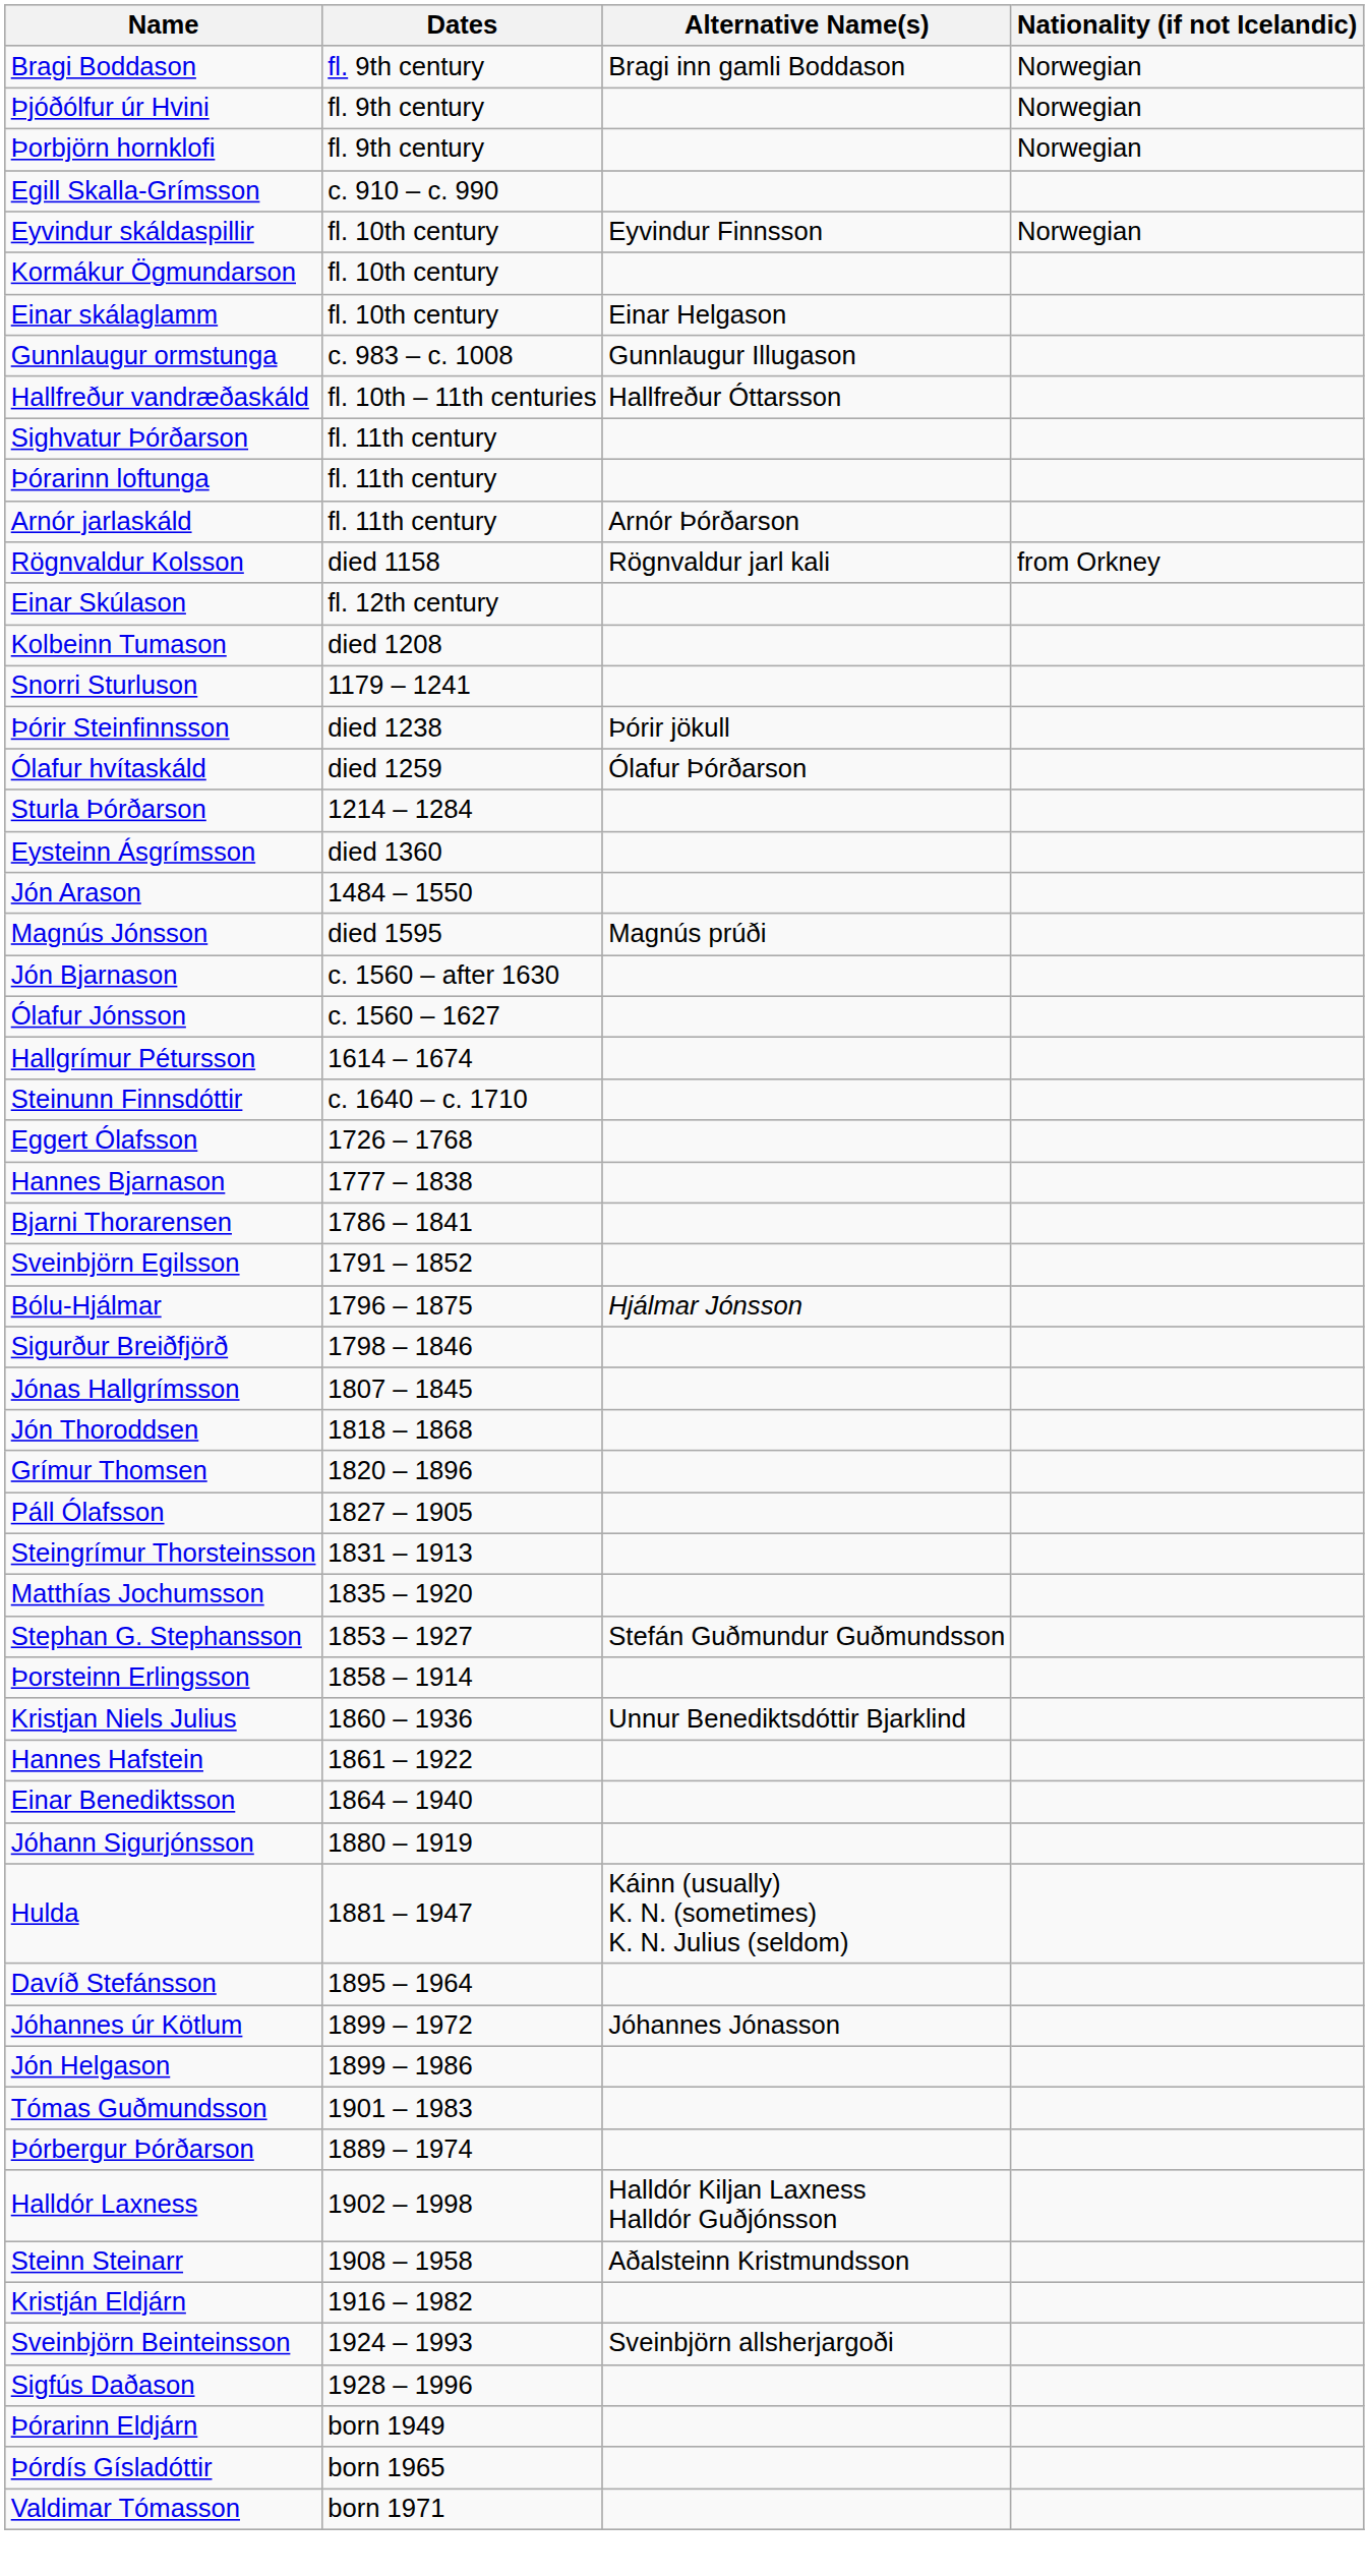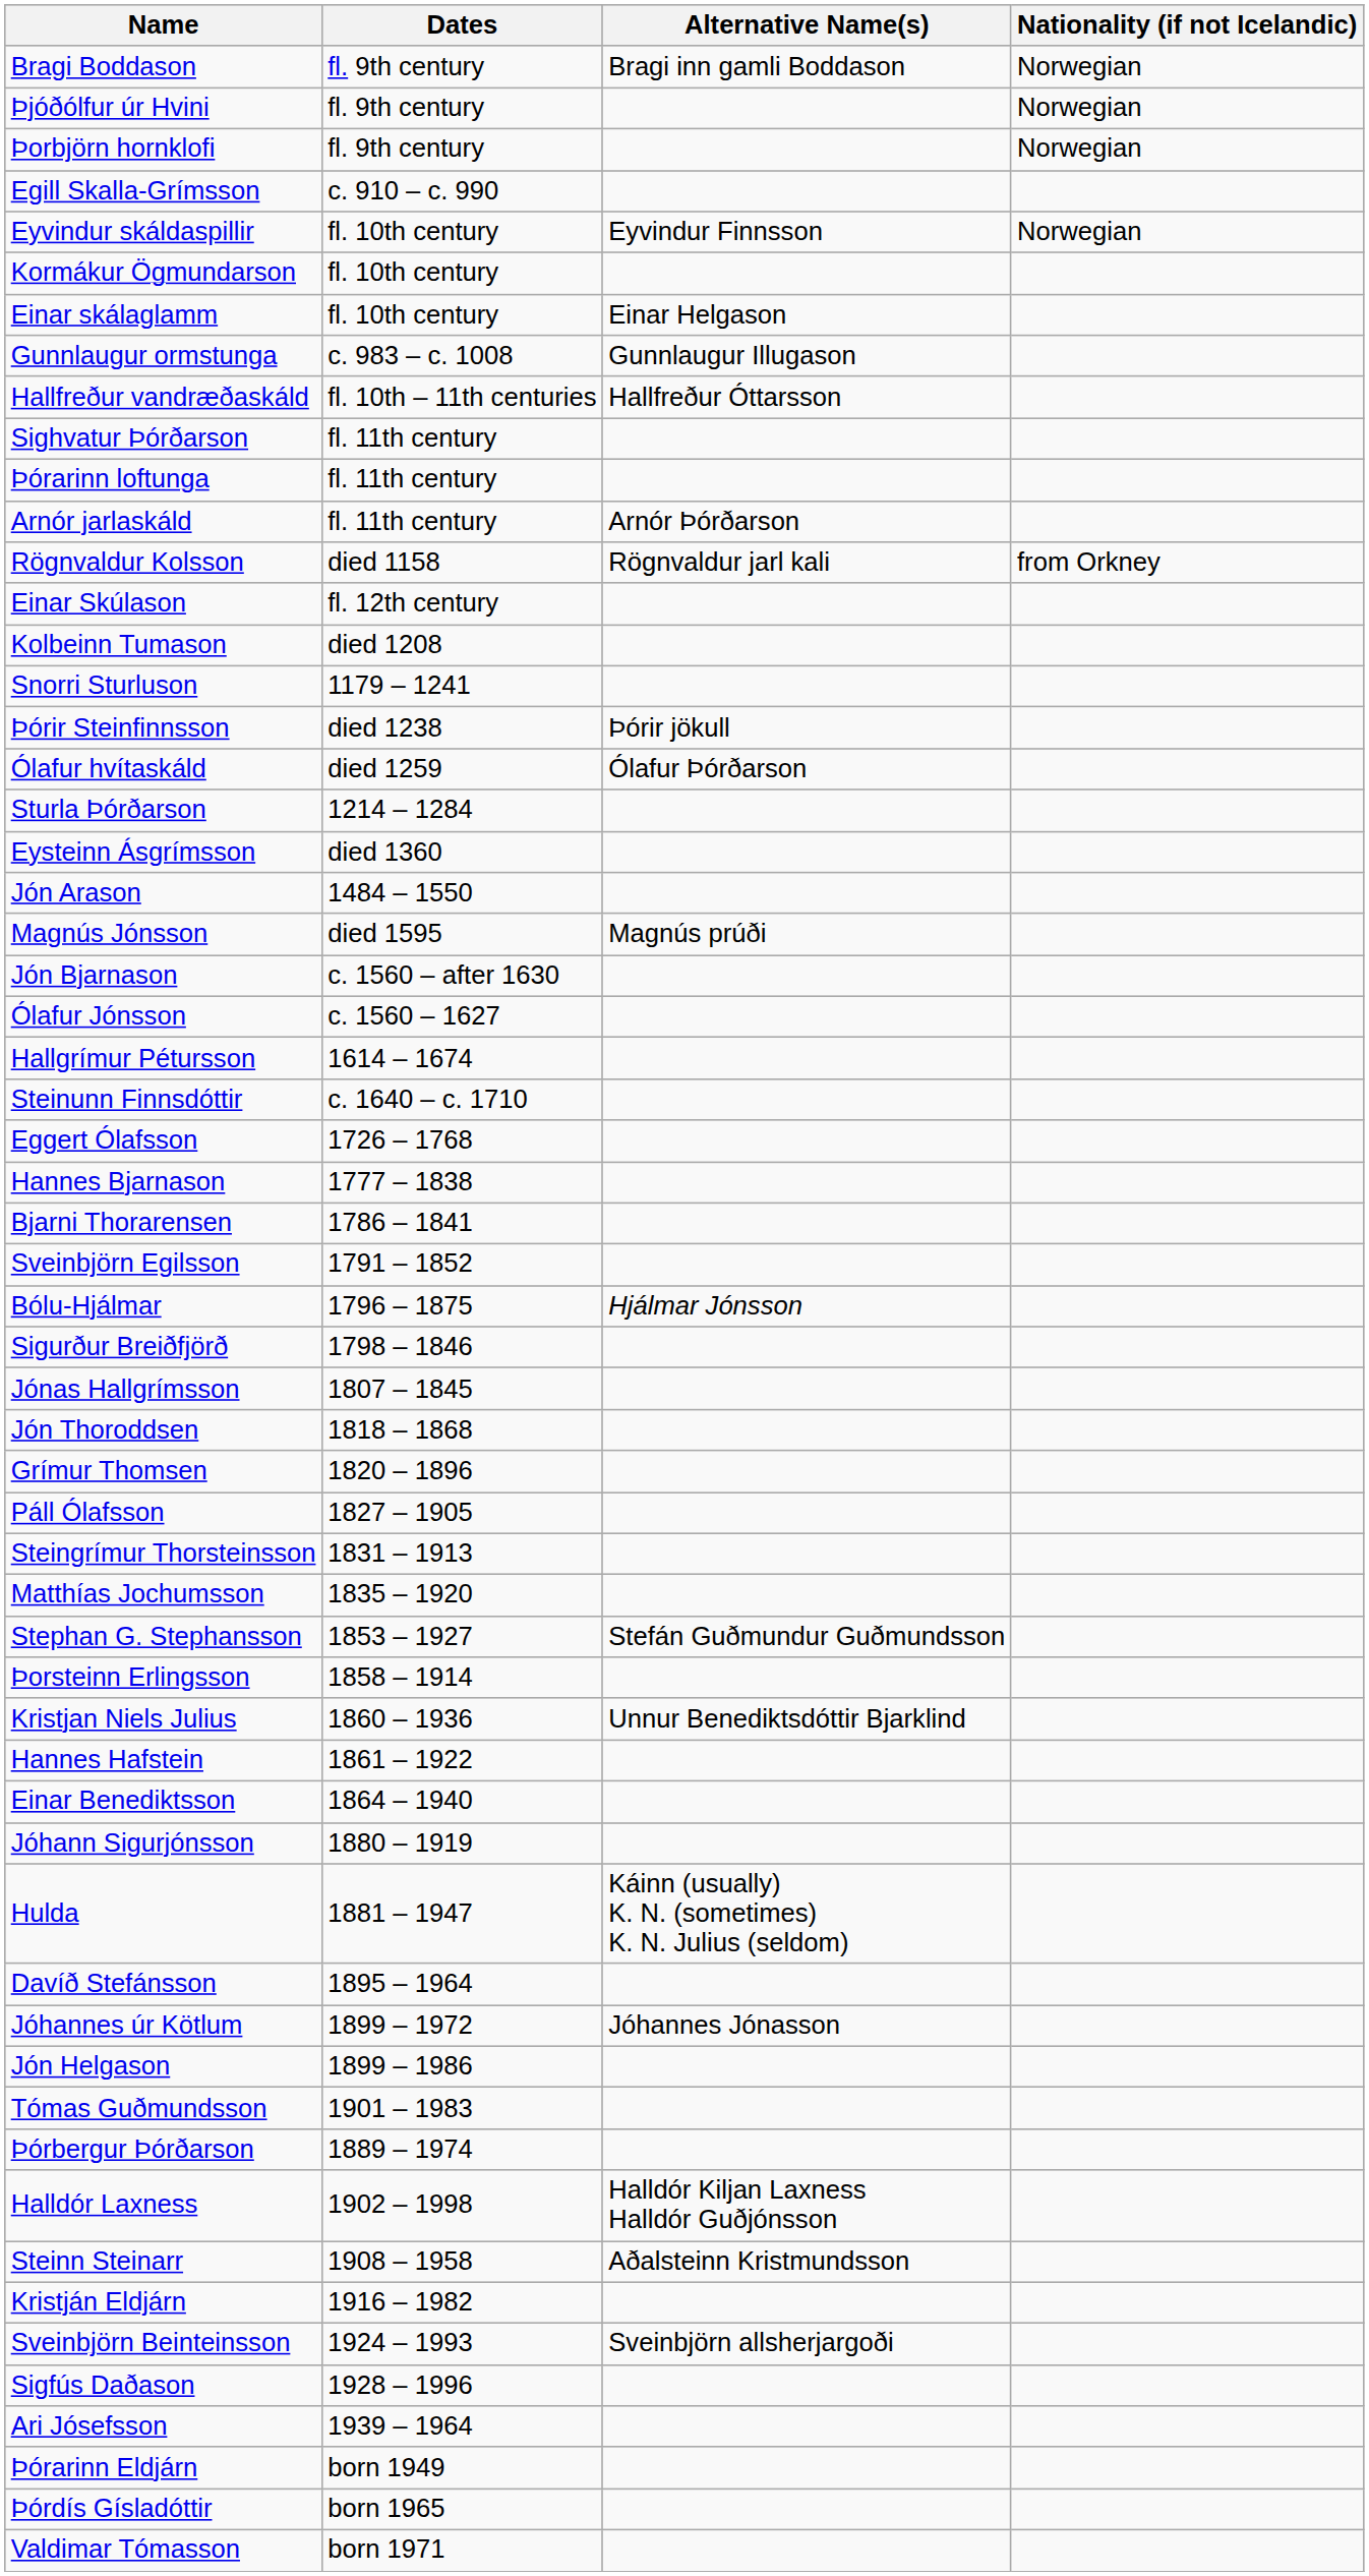+ row: Ari Jósefsson | 1939 – 1964
